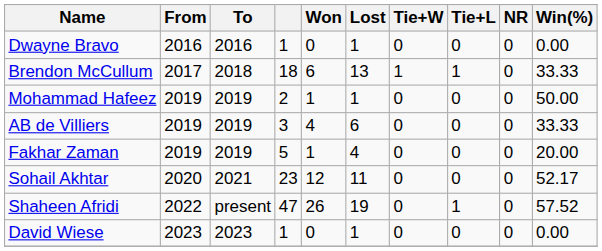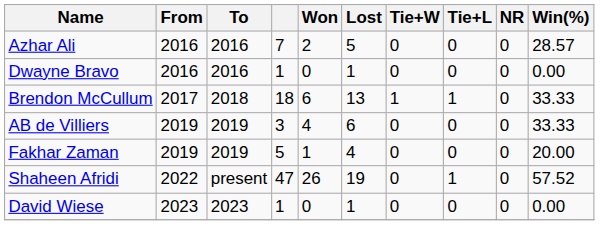+ row: Azhar Ali | 2016 | 2016 | 7 | 2 | 5 | 0 | 0 | 0 | 28.57
- row: Mohammad Hafeez | 2019 | 2019 | 2 | 1 | 1 | 0 | 0 | 0 | 50.00
- row: Sohail Akhtar | 2020 | 2021 | 23 | 12 | 11 | 0 | 0 | 0 | 52.17
